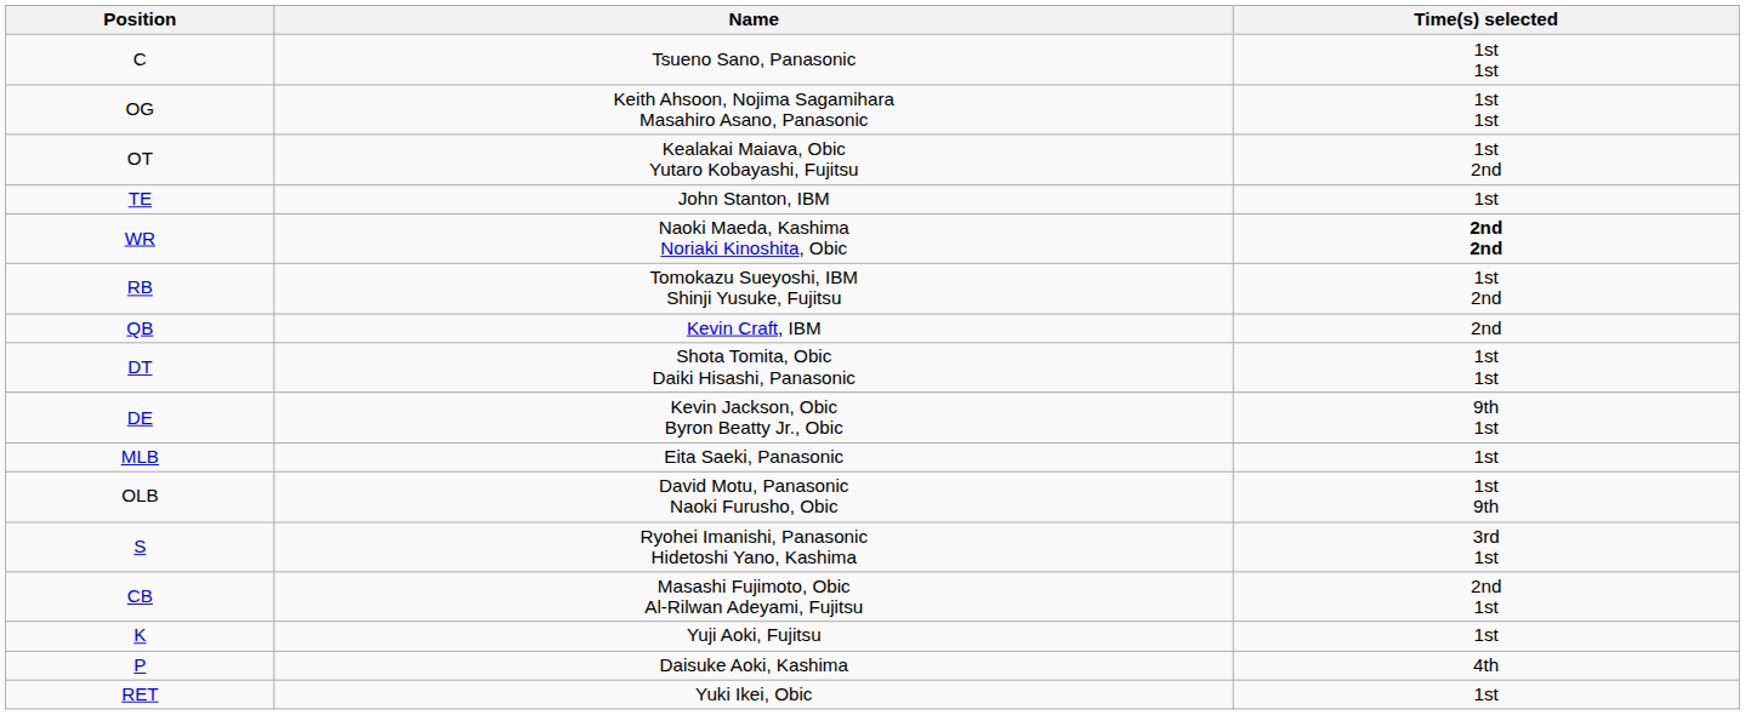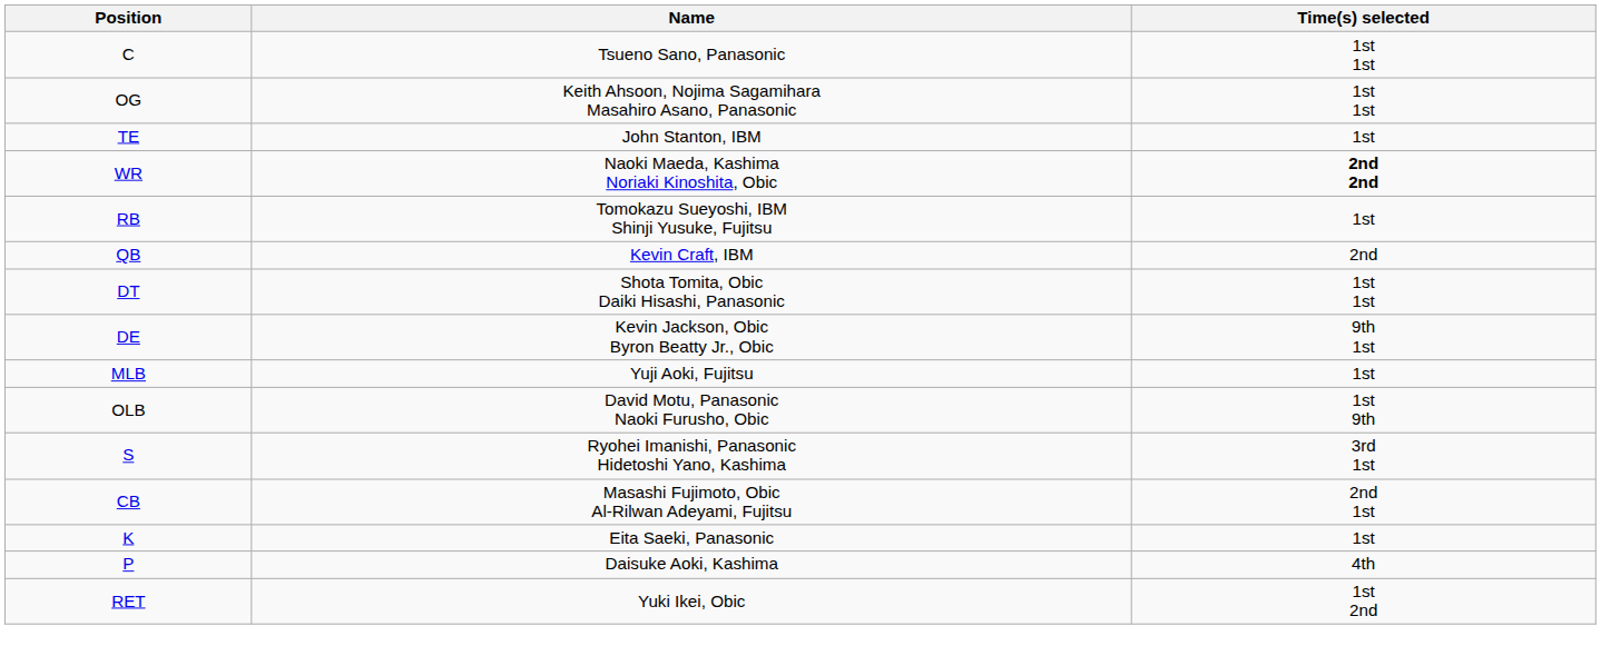- row: OT | Kealakai Maiava, Obic Yutaro Kobayashi, Fujitsu | 1st 2nd
RB | Time(s) selected: 1st 2nd -> 1st
MLB | Name: Eita Saeki, Panasonic -> Yuji Aoki, Fujitsu
K | Name: Yuji Aoki, Fujitsu -> Eita Saeki, Panasonic
RET | Time(s) selected: 1st -> 1st 2nd
